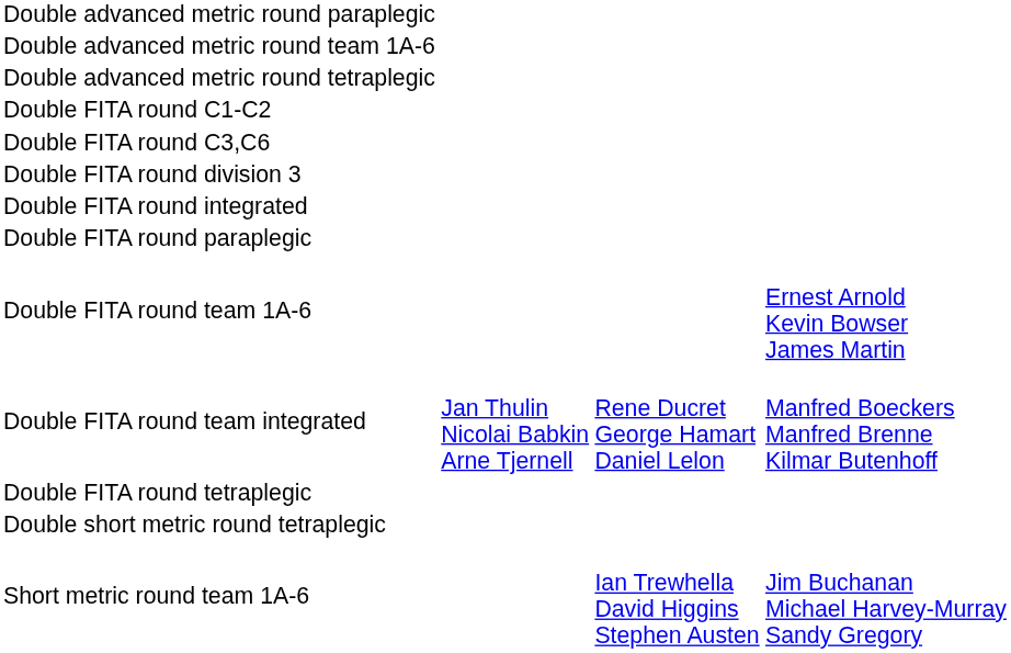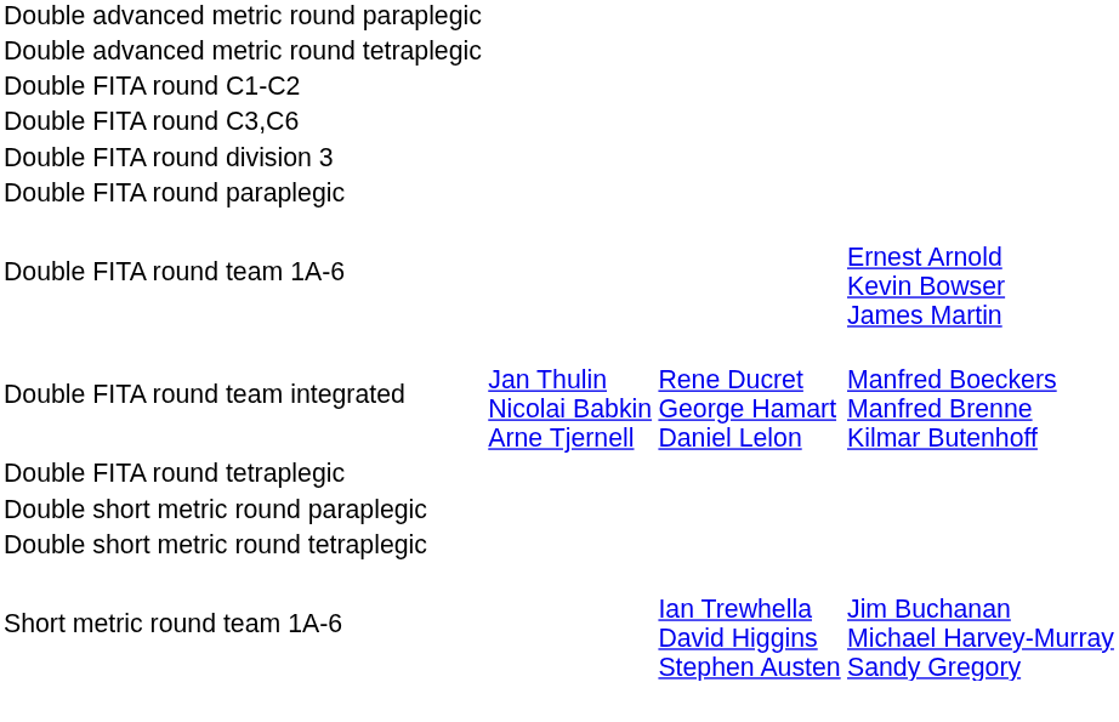- row: Double advanced metric round team 1A-6
- row: Double FITA round integrated
+ row: Double short metric round paraplegic
